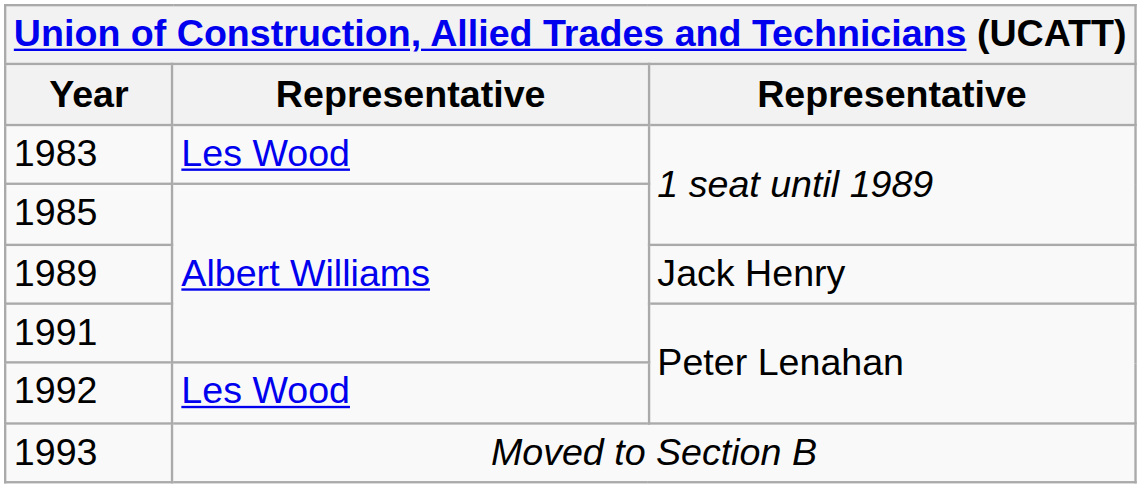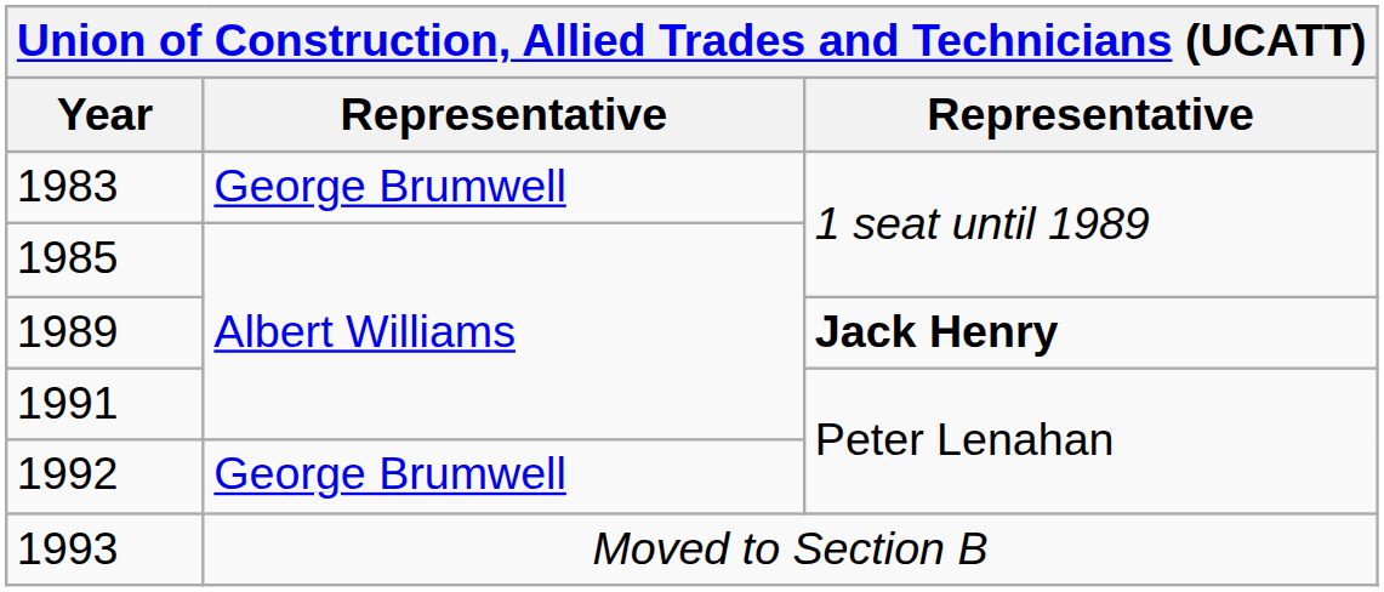1983 | column 2: Les Wood -> George Brumwell
1989 | column 3: normal -> bold
1992 | column 2: Les Wood -> George Brumwell
